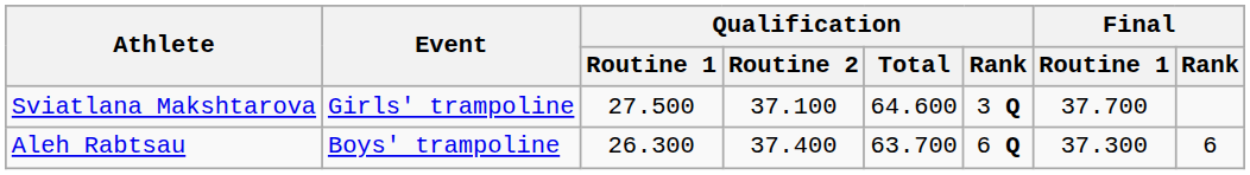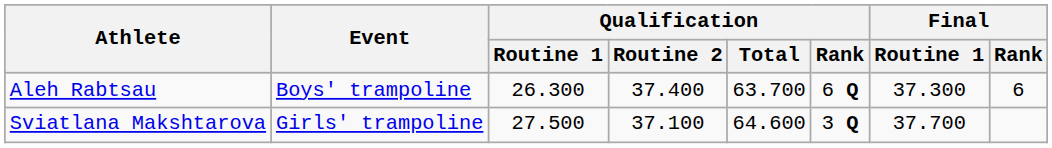rows swapped: Aleh Rabtsau <-> Sviatlana Makshtarova
